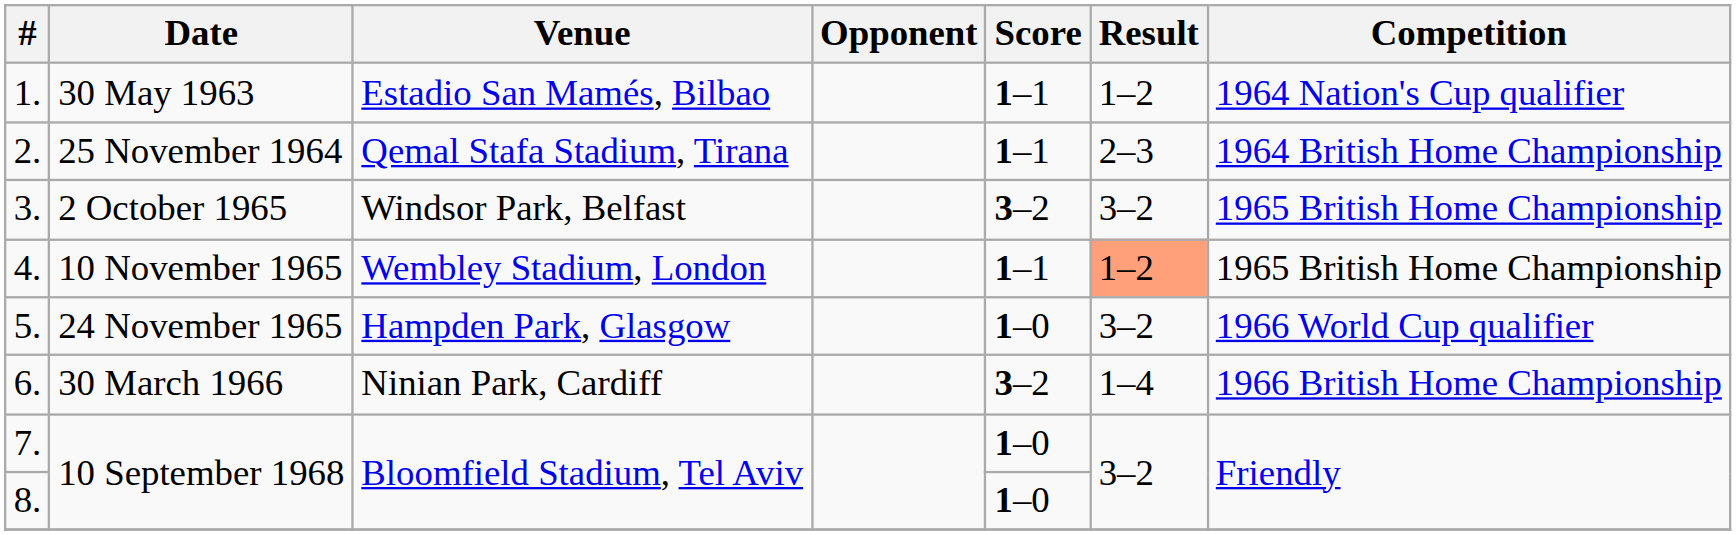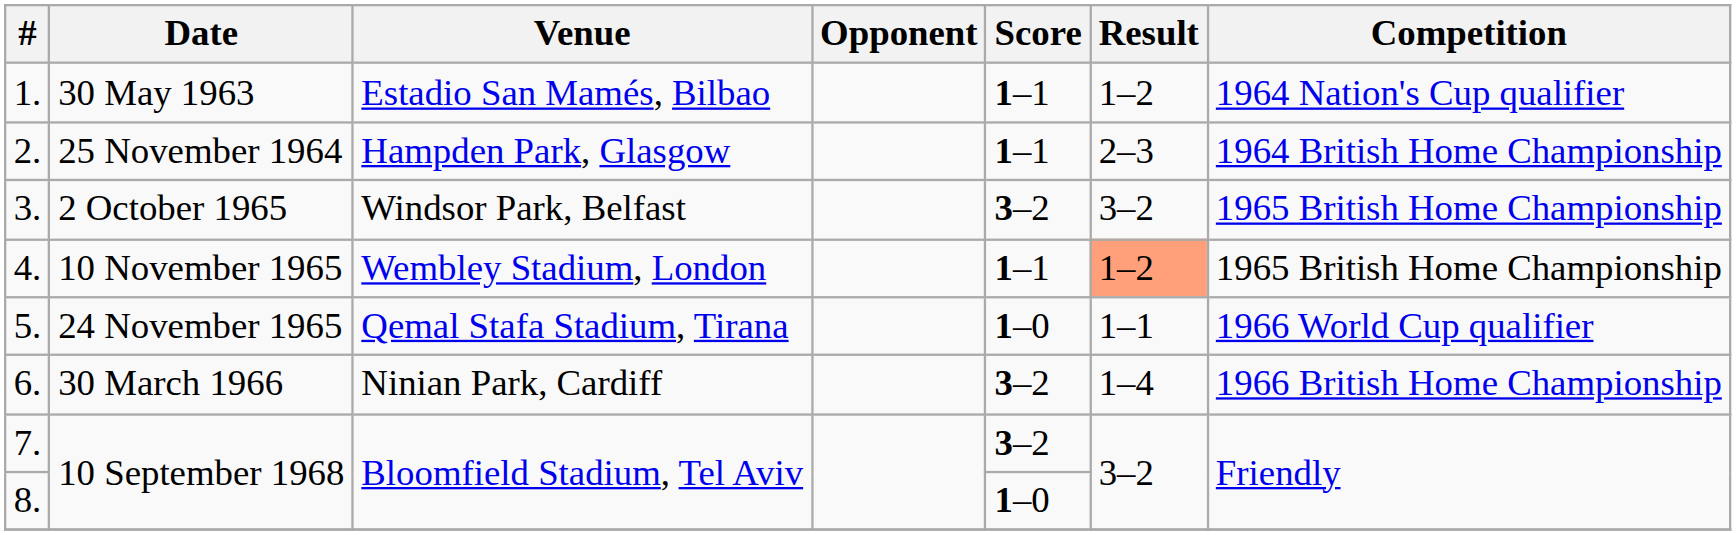2. | Venue: Qemal Stafa Stadium, Tirana -> Hampden Park, Glasgow
5. | Venue: Hampden Park, Glasgow -> Qemal Stafa Stadium, Tirana
5. | Result: 3–2 -> 1–1
7. | Score: 1–0 -> 3–2
